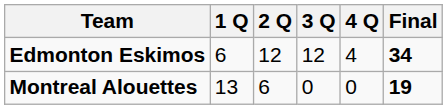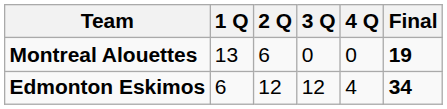rows swapped: Edmonton Eskimos <-> Montreal Alouettes
